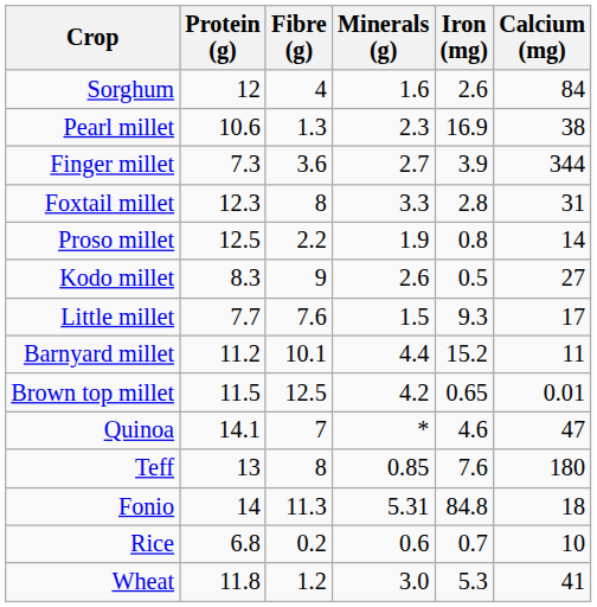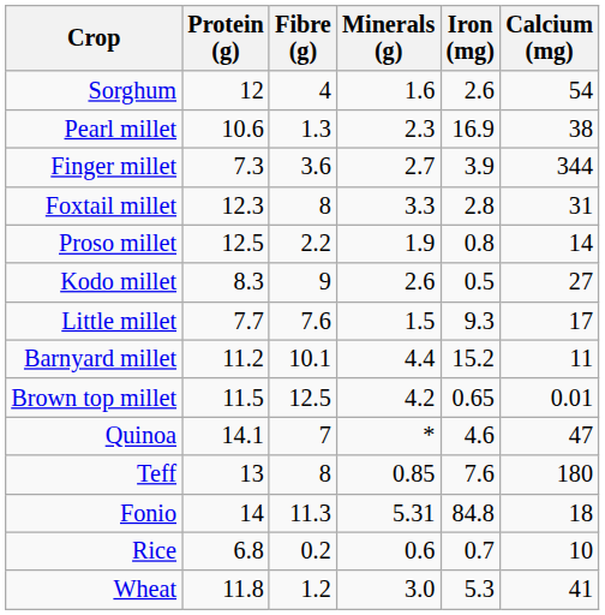Sorghum | Calcium (mg): 84 -> 54
